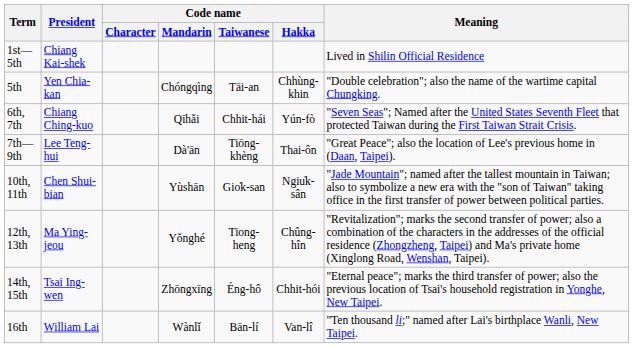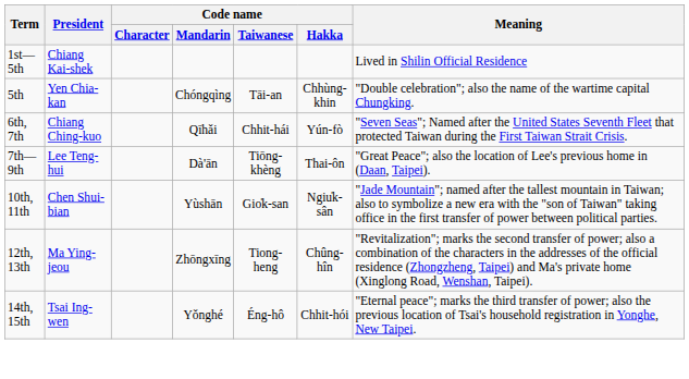12th, 13th | Code name / Mandarin: Yǒnghé -> Zhōngxīng
14th, 15th | Code name / Mandarin: Zhōngxīng -> Yǒnghé
- row: 16th | William Lai | Wànlǐ | Bān-lí | Van-lî | "Ten thousand li;" named after Lai's birthplace Wanli, New Taipei.
